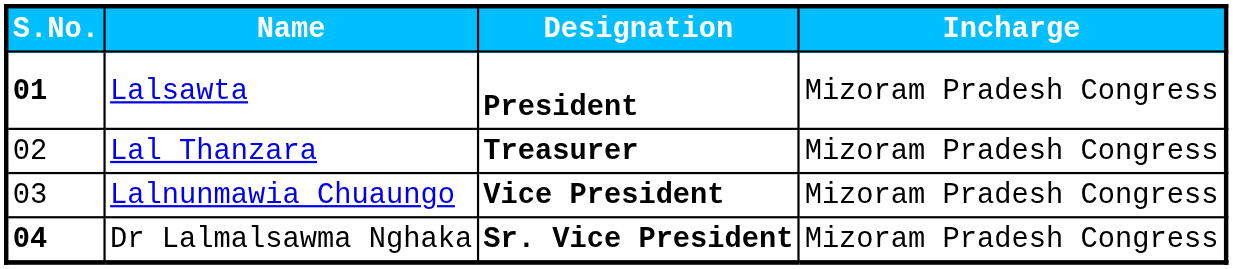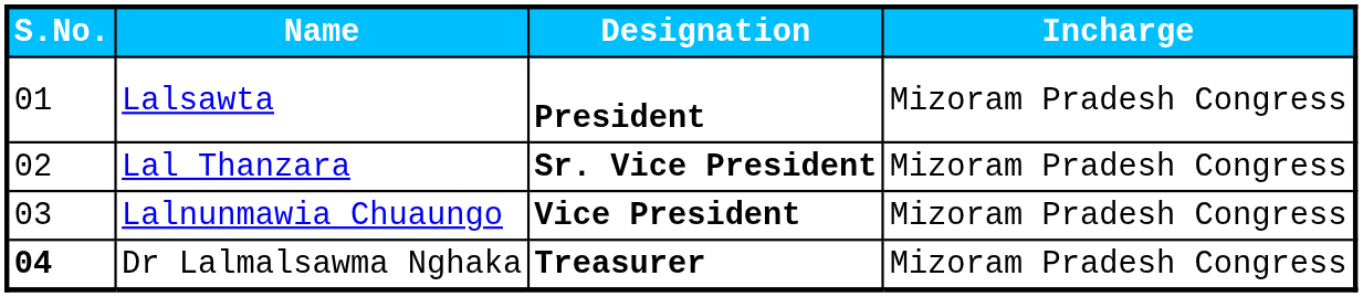Lalsawta | S.No.: bold -> normal
Lal Thanzara | Designation: Treasurer -> Sr. Vice President
Dr Lalmalsawma Nghaka | Designation: Sr. Vice President -> Treasurer
